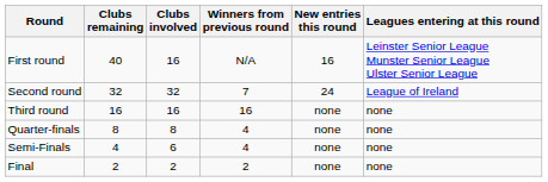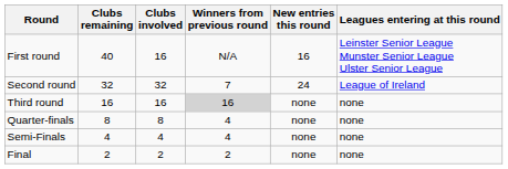Third round | Winners from previous round: no background -> lightgrey background
Semi-Finals | Clubs involved: 6 -> 4
